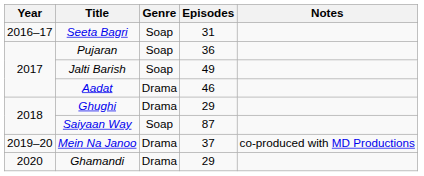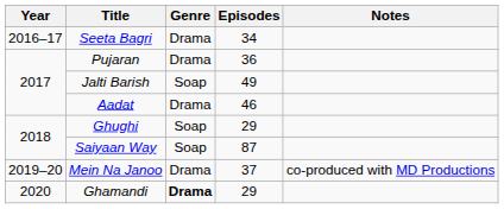Seeta Bagri | Genre: Soap -> Drama
Seeta Bagri | Episodes: 31 -> 34
Pujaran | Genre: Soap -> Drama
Ghughi | Genre: Drama -> Soap
Ghamandi | Genre: normal -> bold
